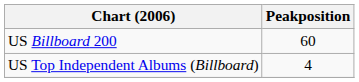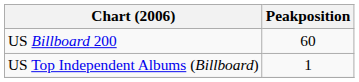US Top Independent Albums (Billboard) | Peakposition: 4 -> 1
